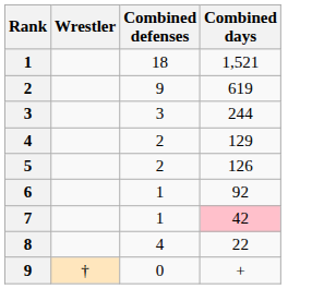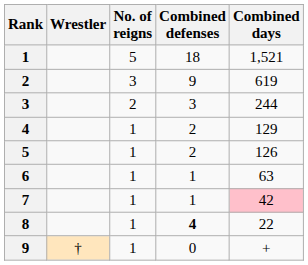+ column: No. of reigns | 5 | 3 | 2 | 1 | 1 | 1 | 1 | 1 | 1
6 | Combined days: 92 -> 63
8 | Combined defenses: normal -> bold
